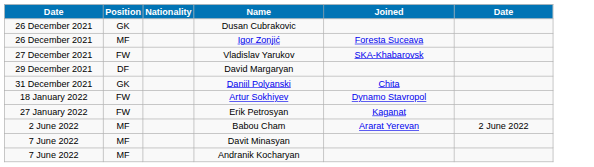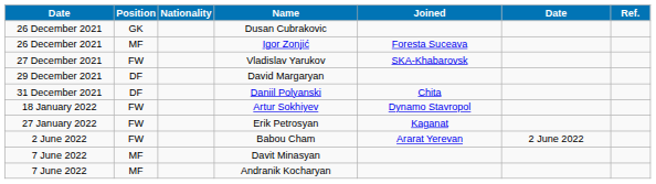+ column: Ref.
Daniil Polyanski | Position: GK -> DF
Babou Cham | Position: MF -> FW
